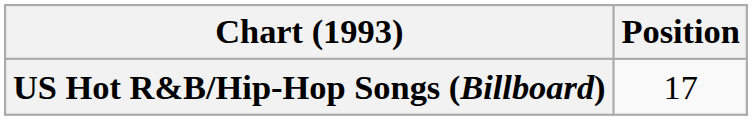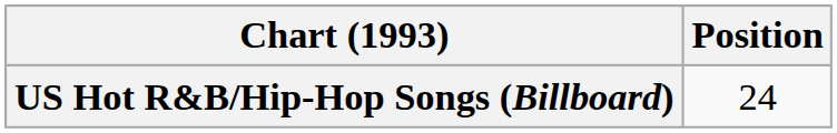US Hot R&B/Hip-Hop Songs (Billboard) | Position: 17 -> 24
